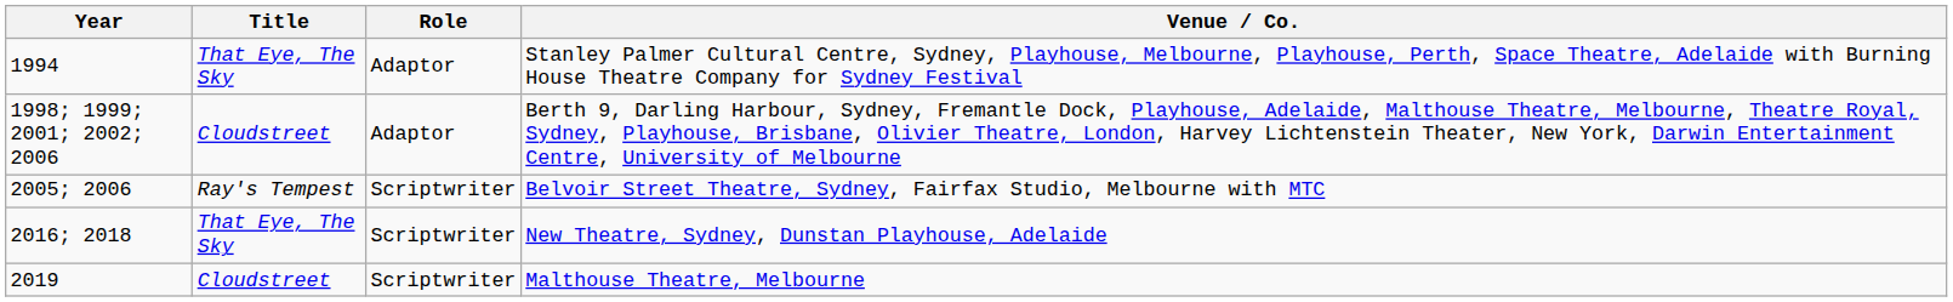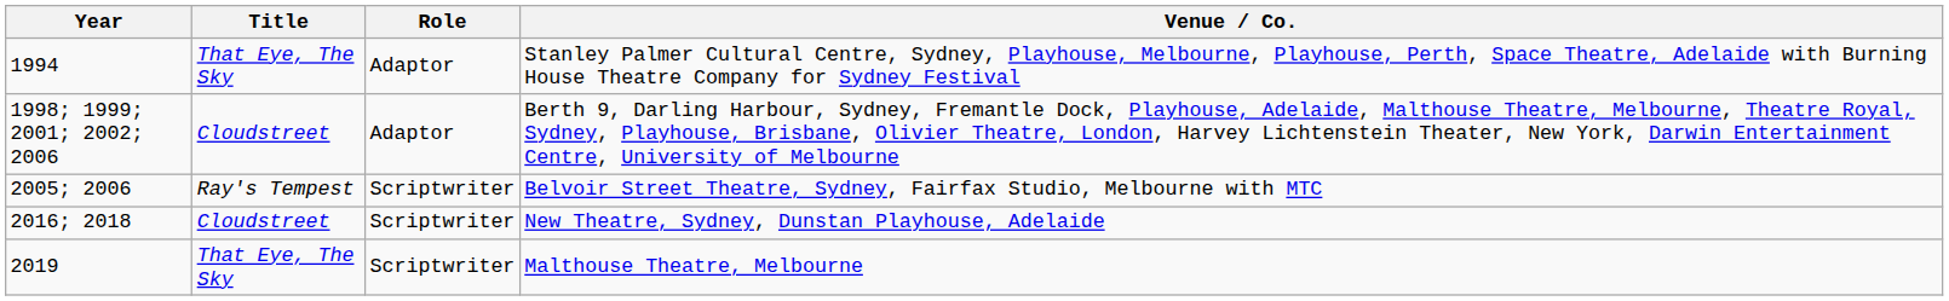New Theatre, Sydney, Dunstan Playhouse, Adelaide | Title: That Eye, The Sky -> Cloudstreet
Malthouse Theatre, Melbourne | Title: Cloudstreet -> That Eye, The Sky
